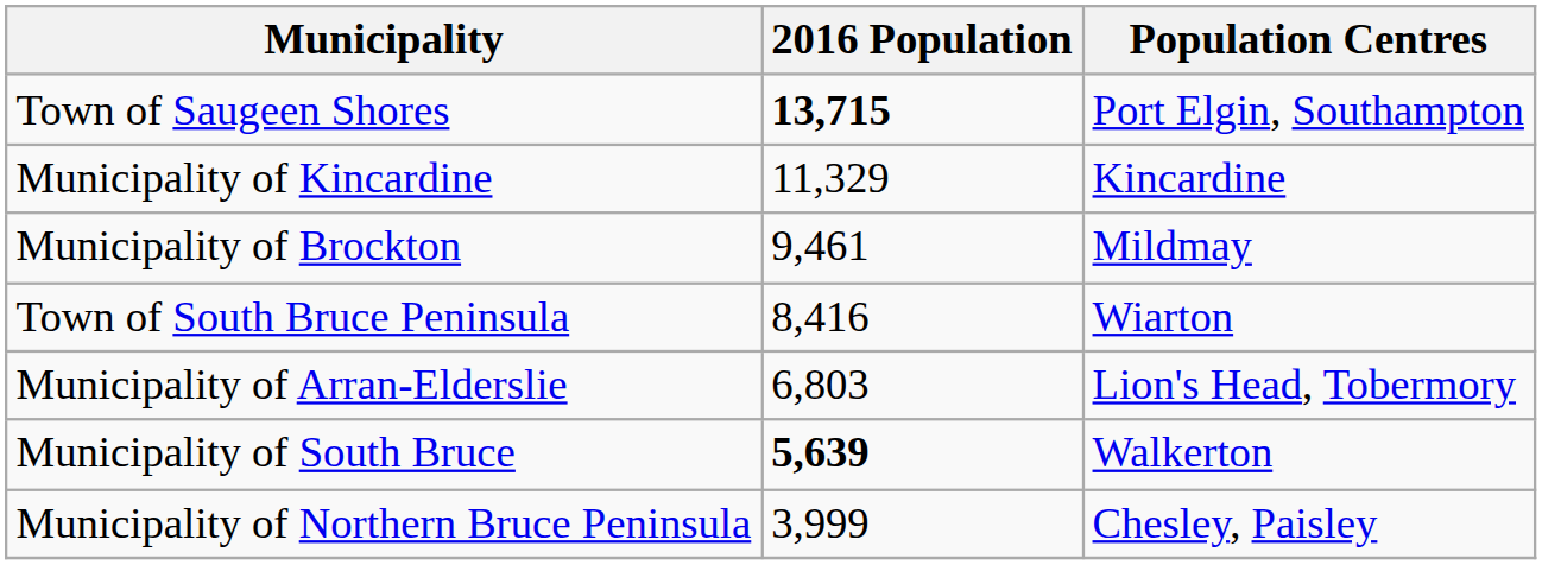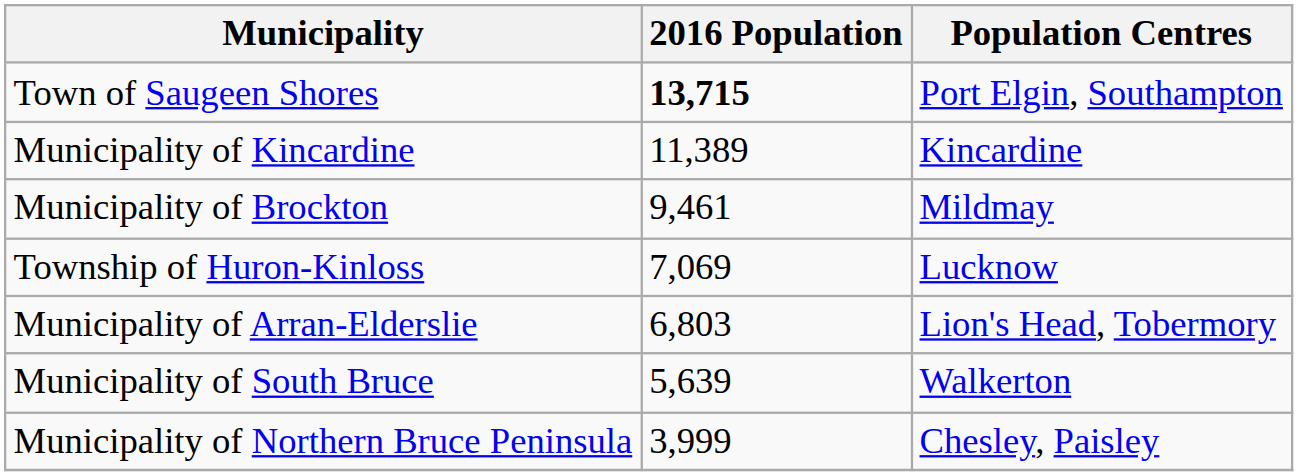Municipality of Kincardine | 2016 Population: 11,329 -> 11,389
- row: Town of South Bruce Peninsula | 8,416 | Wiarton
+ row: Township of Huron-Kinloss | 7,069 | Lucknow
Municipality of South Bruce | 2016 Population: bold -> normal
